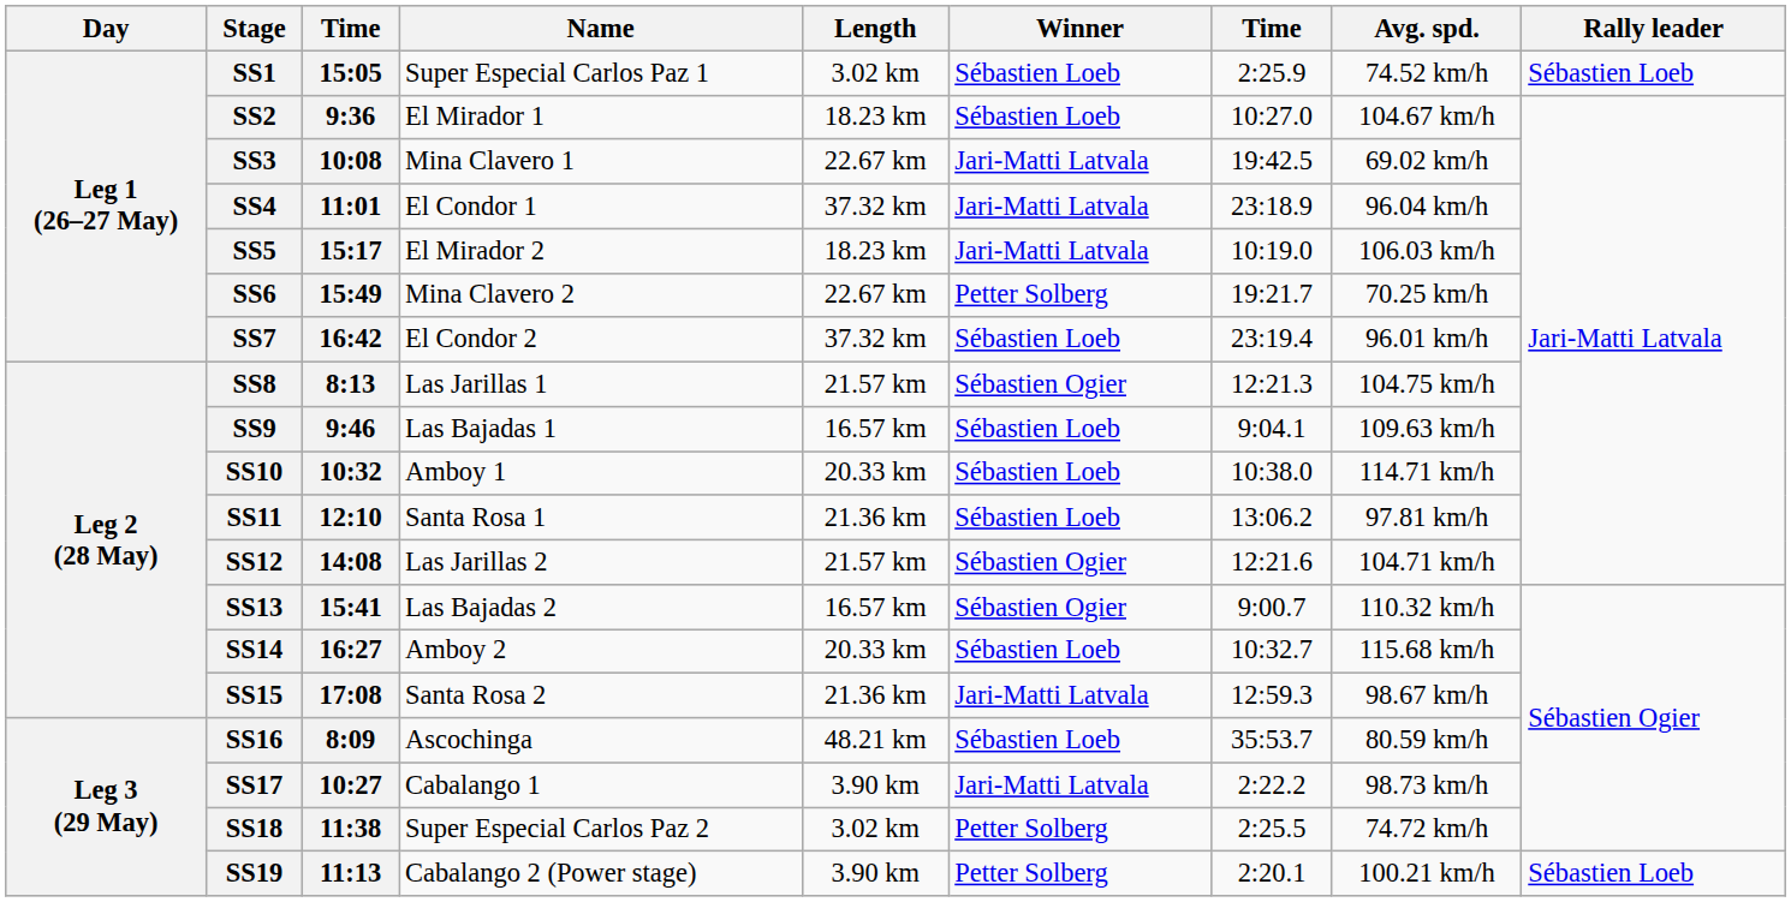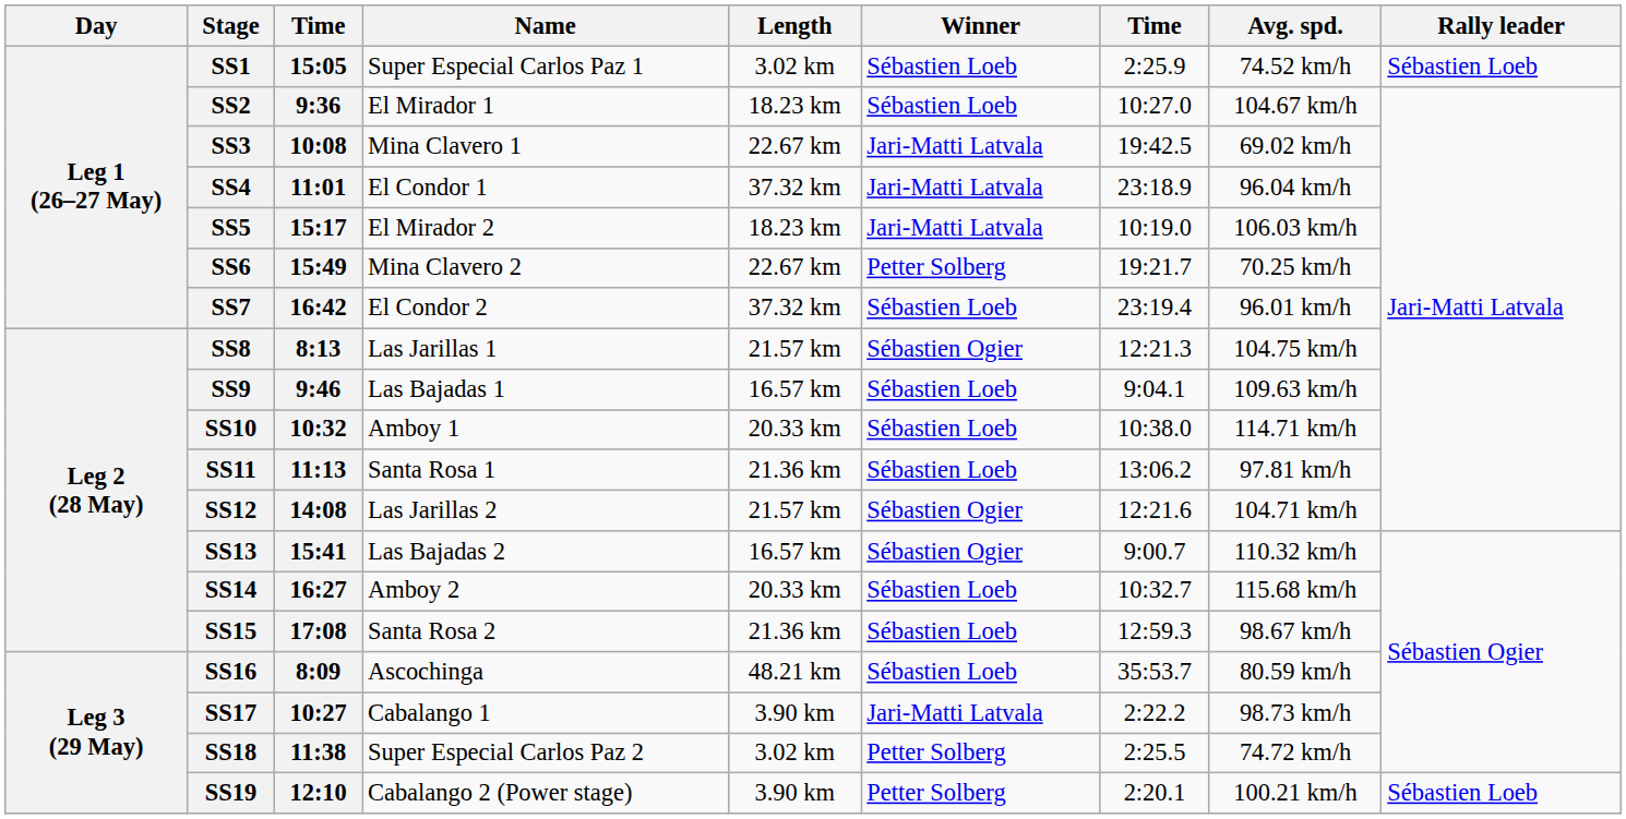SS11 | column 3: 12:10 -> 11:13
SS15 | Winner: Jari-Matti Latvala -> Sébastien Loeb
SS19 | column 3: 11:13 -> 12:10
